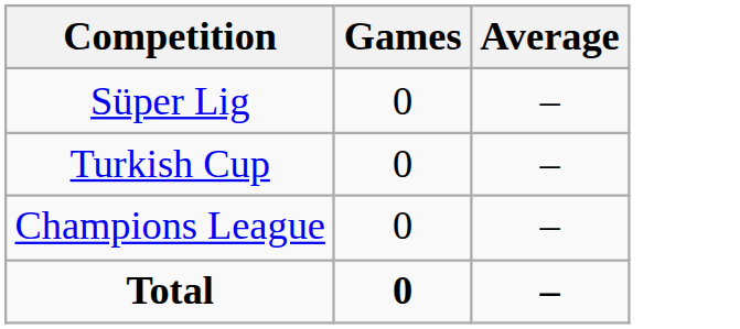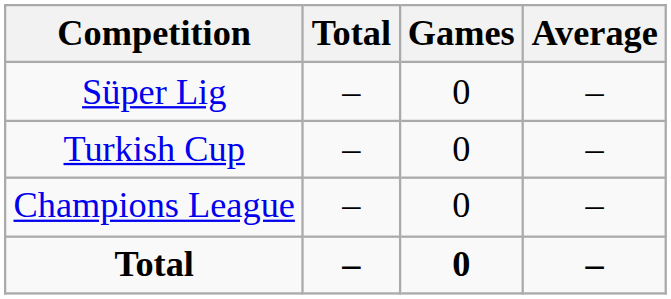+ column: Total | – | – | – | –
